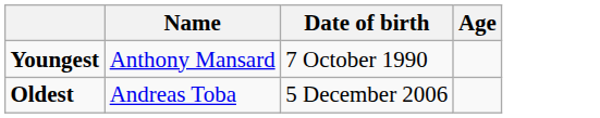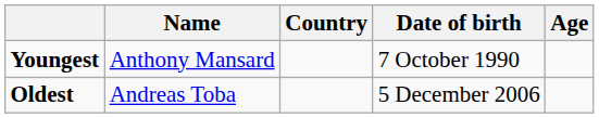+ column: Country
